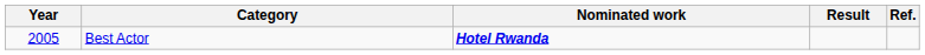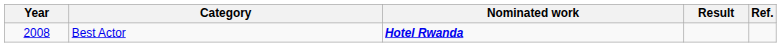Best Actor | Year: 2005 -> 2008
